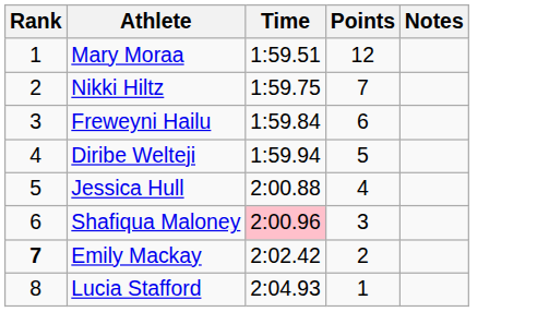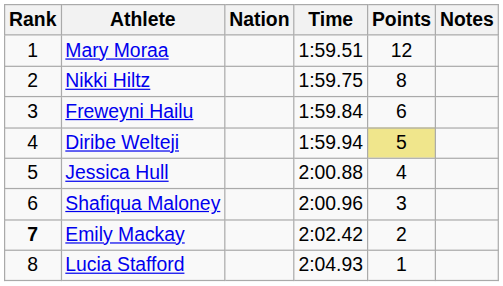+ column: Nation
Nikki Hiltz | Points: 7 -> 8
Diribe Welteji | Points: no background -> khaki background
Shafiqua Maloney | Time: pink background -> no background
